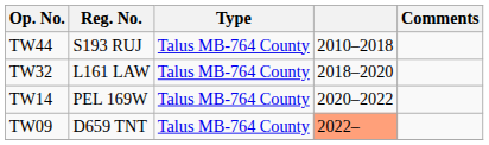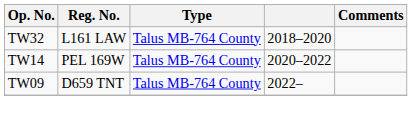- row: TW44 | S193 RUJ | Talus MB-764 County | 2010–2018
TW09 | column 4: lightsalmon background -> no background
